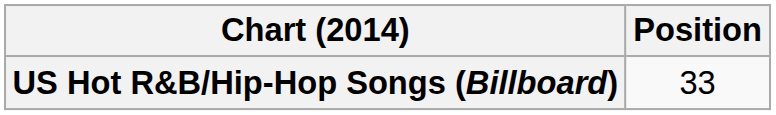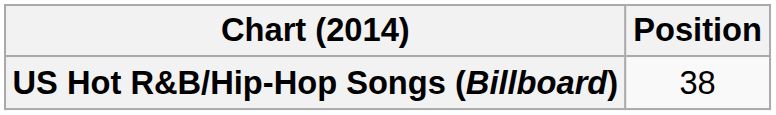US Hot R&B/Hip-Hop Songs (Billboard) | Position: 33 -> 38
